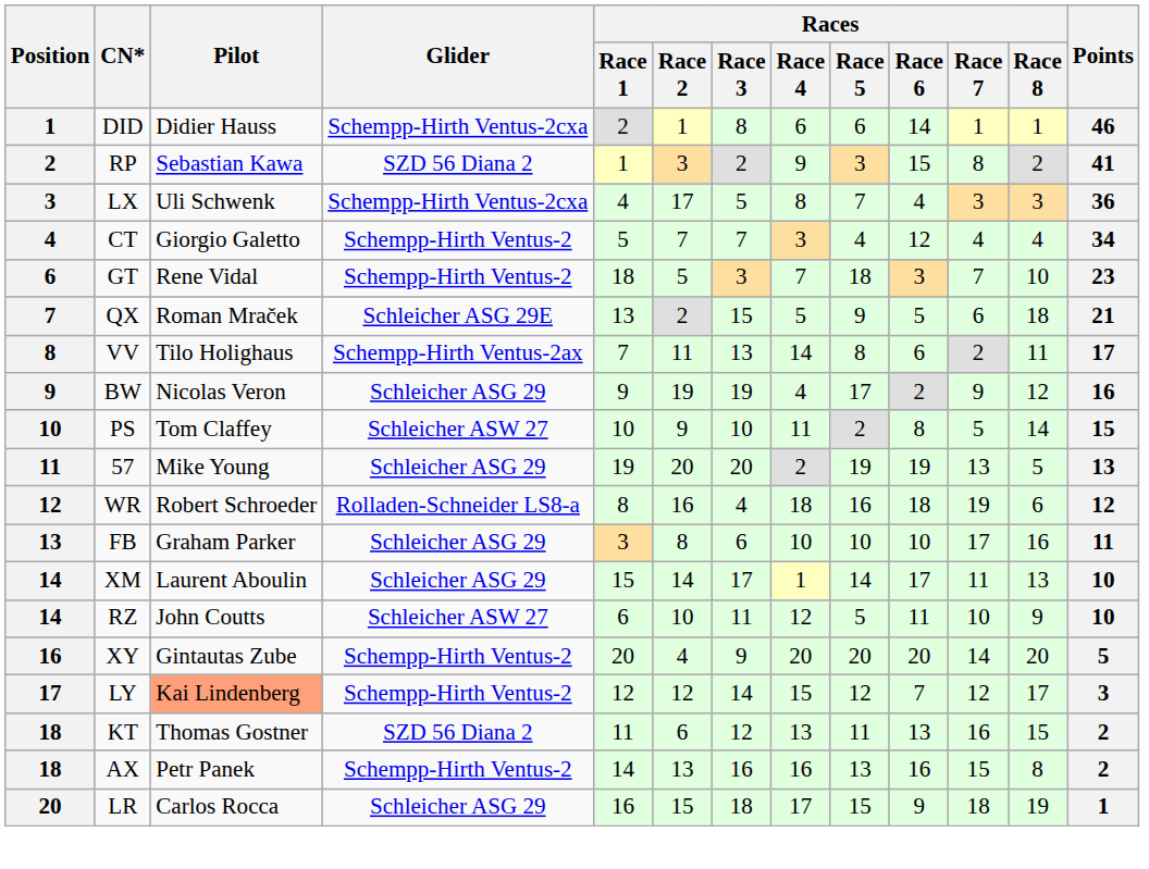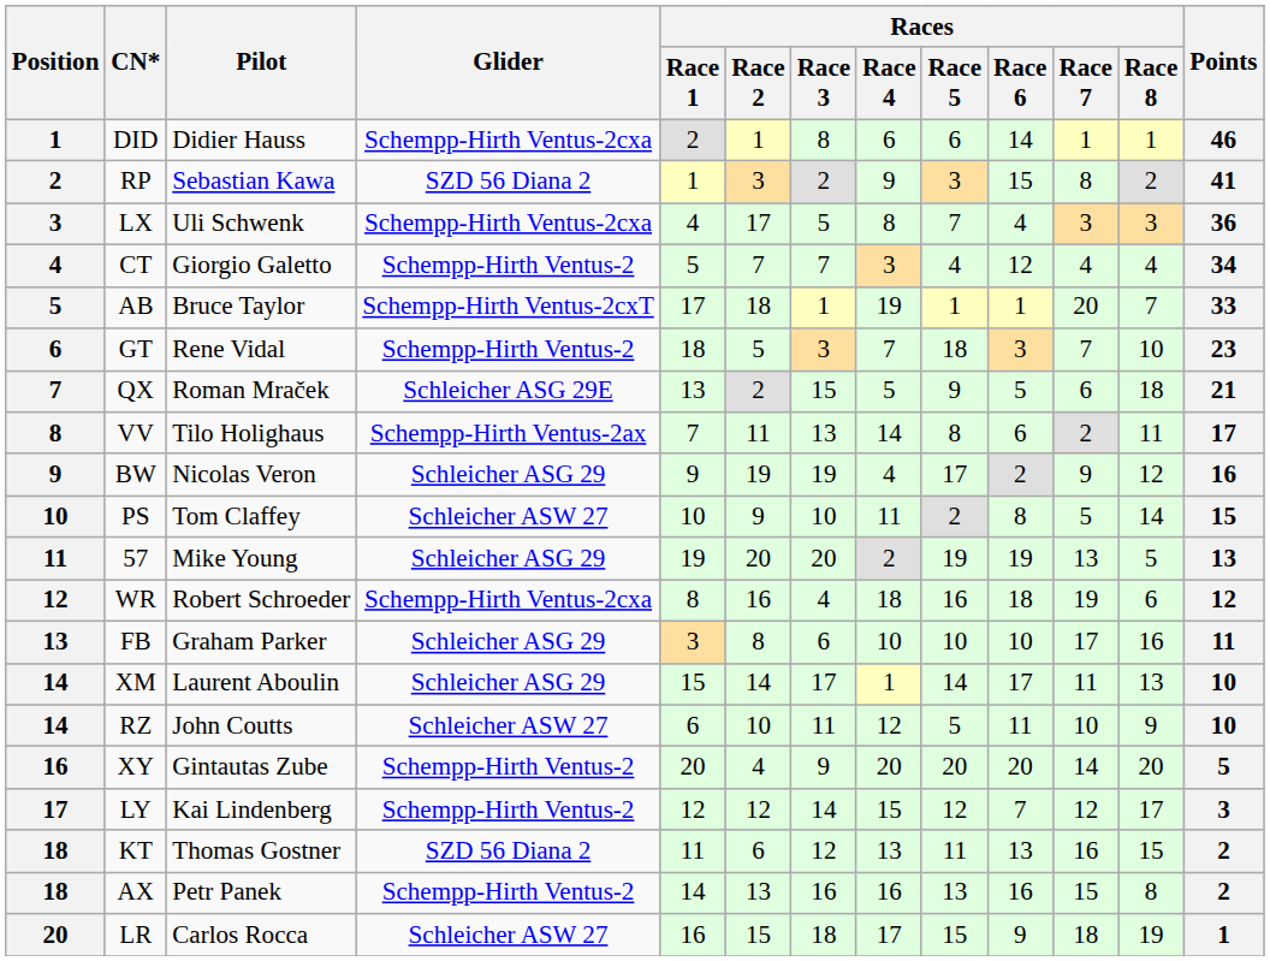+ row: 5 | AB | Bruce Taylor | Schempp-Hirth Ventus-2cxT | 17 | 18 | 1 | 19 | 1 | 1 | 20 | 7 | 33
WR | Glider: Rolladen-Schneider LS8-a -> Schempp-Hirth Ventus-2cxa
LY | Pilot: lightsalmon background -> no background
LR | Glider: Schleicher ASG 29 -> Schleicher ASW 27
